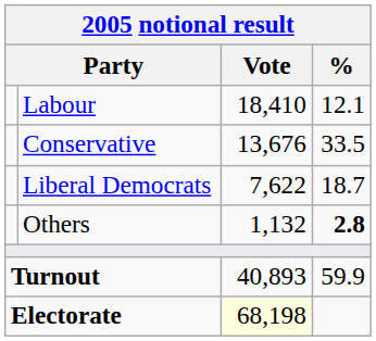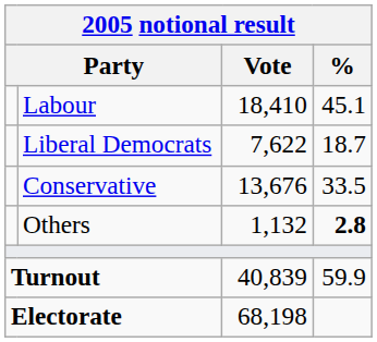Labour | %: 12.1 -> 45.1
rows swapped: Conservative <-> Liberal Democrats
Turnout | Vote: 40,893 -> 40,839
Electorate | Vote: lightyellow background -> no background
